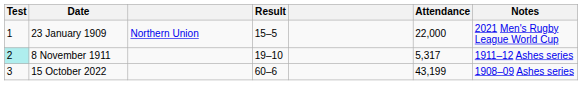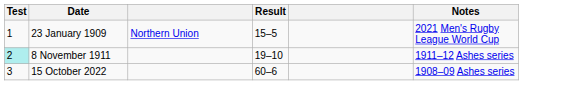- column: Attendance | 22,000 | 5,317 | 43,199
